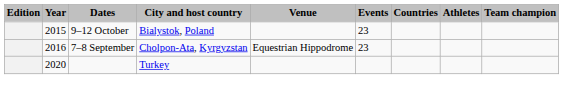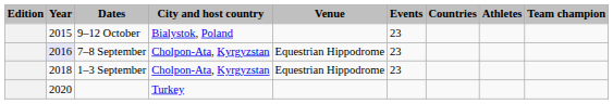7–8 September | Year: no background -> lavender background
+ row: 2018 | 1–3 September | Cholpon-Ata, Kyrgyzstan | Equestrian Hippodrome | 23
